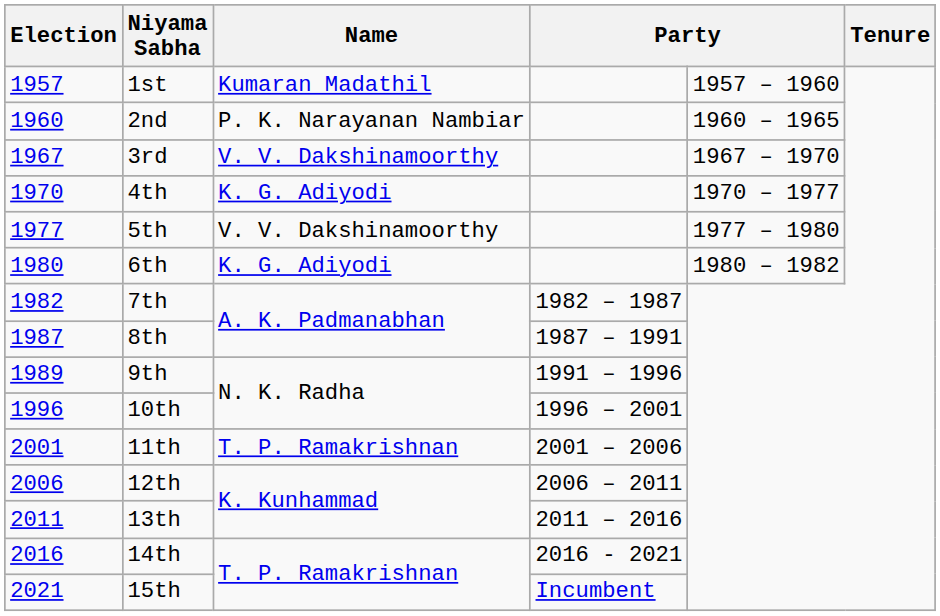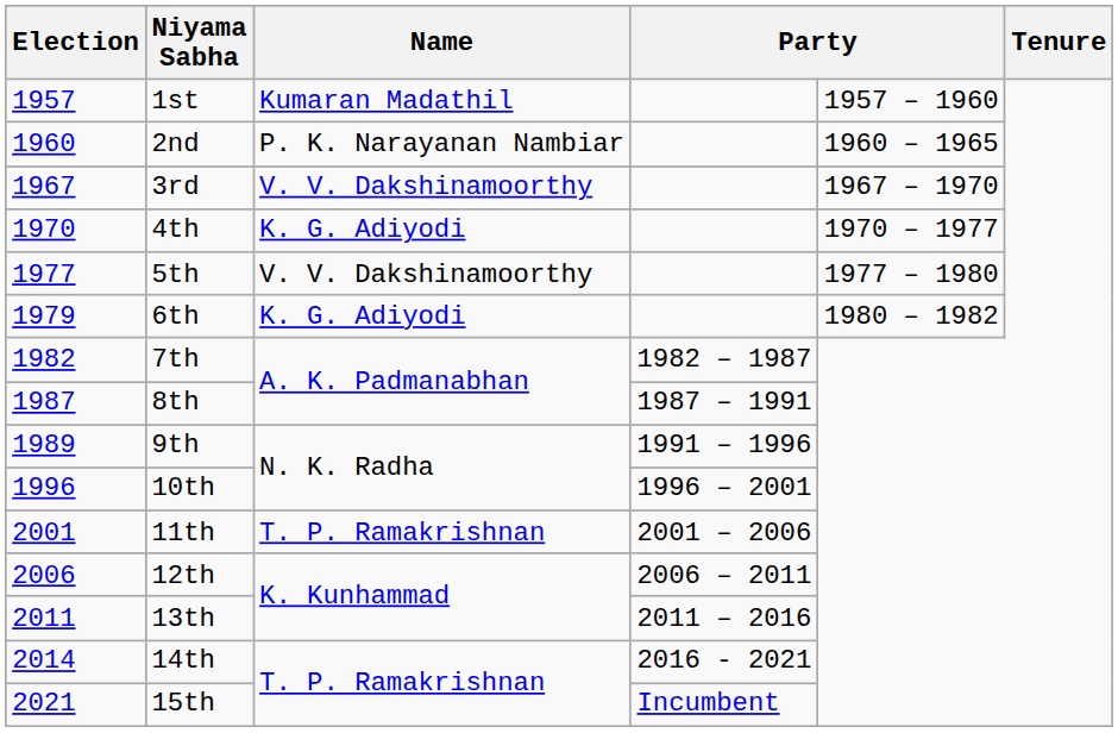6th | Election: 1980 -> 1979
14th | Election: 2016 -> 2014
